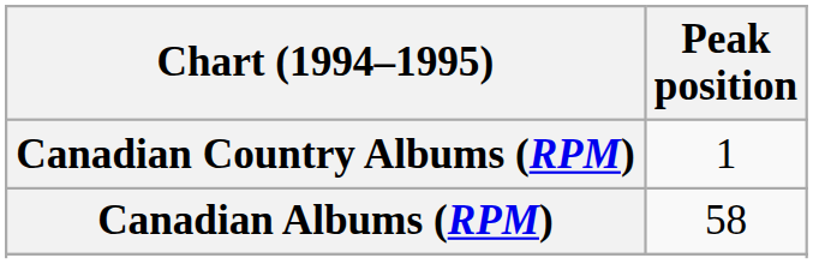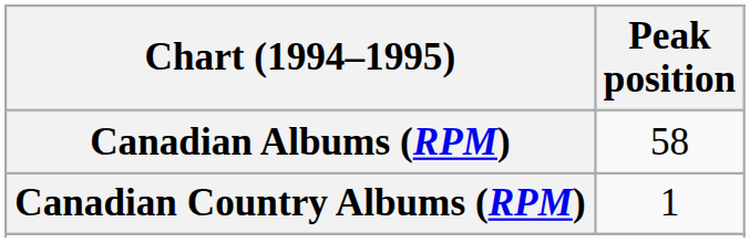rows swapped: Canadian Albums (RPM) <-> Canadian Country Albums (RPM)
